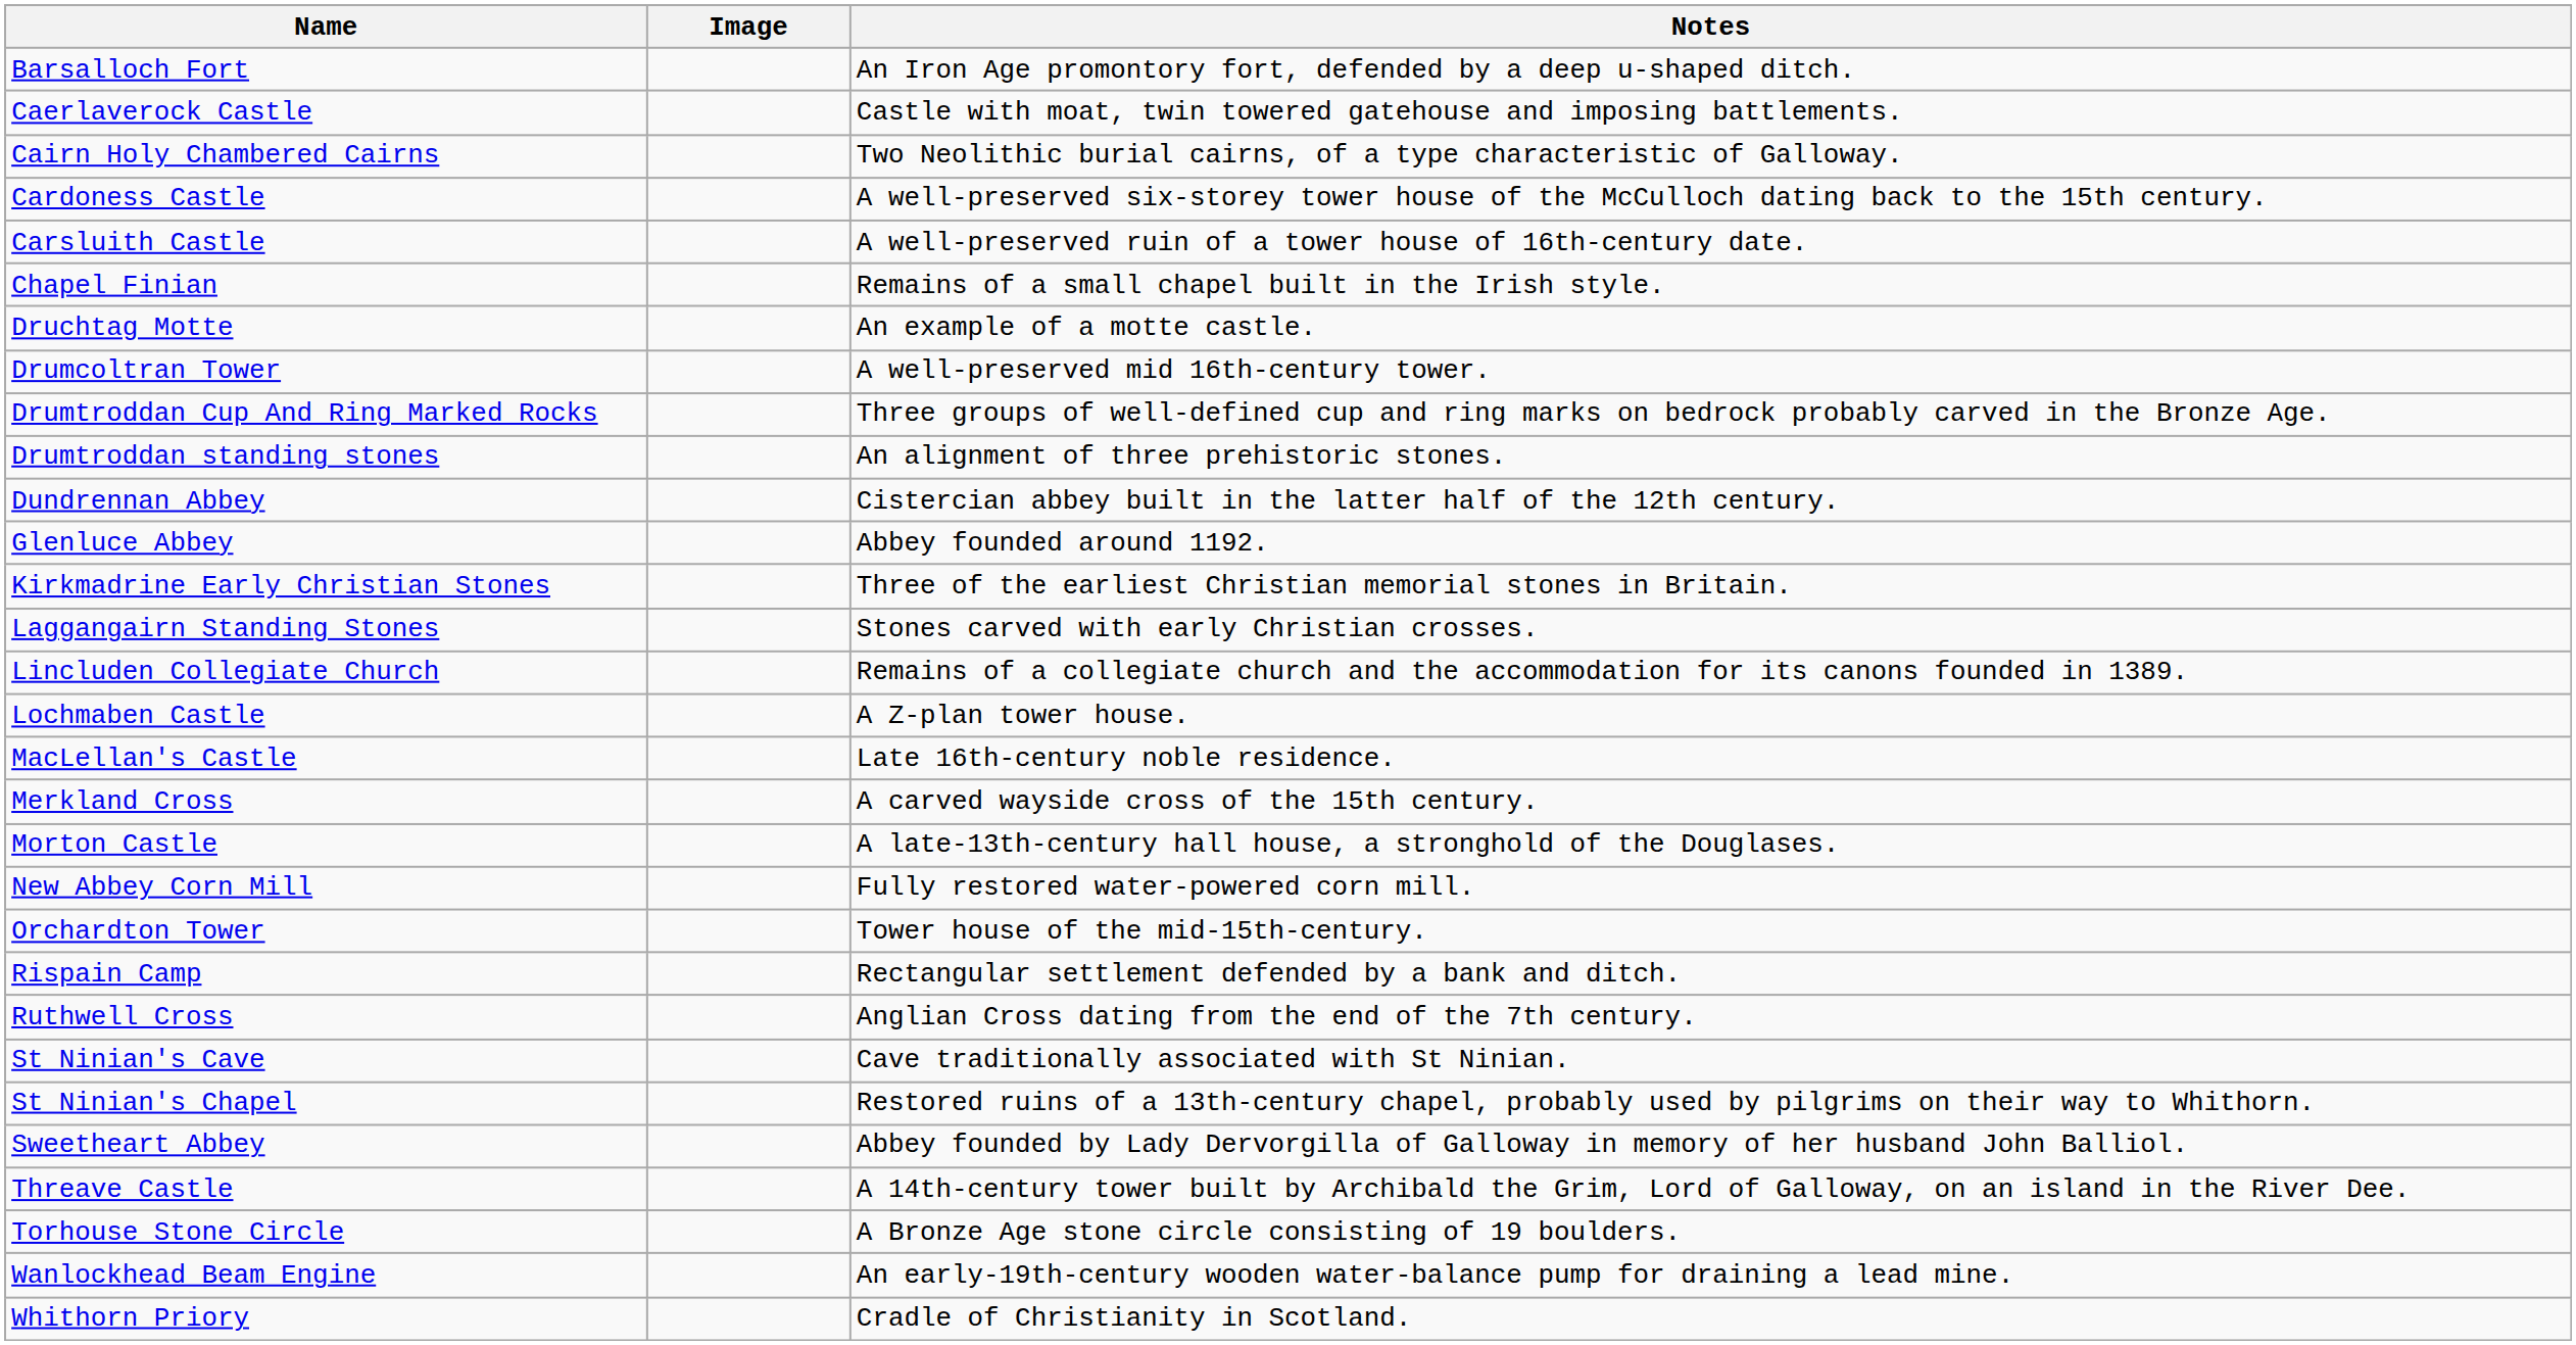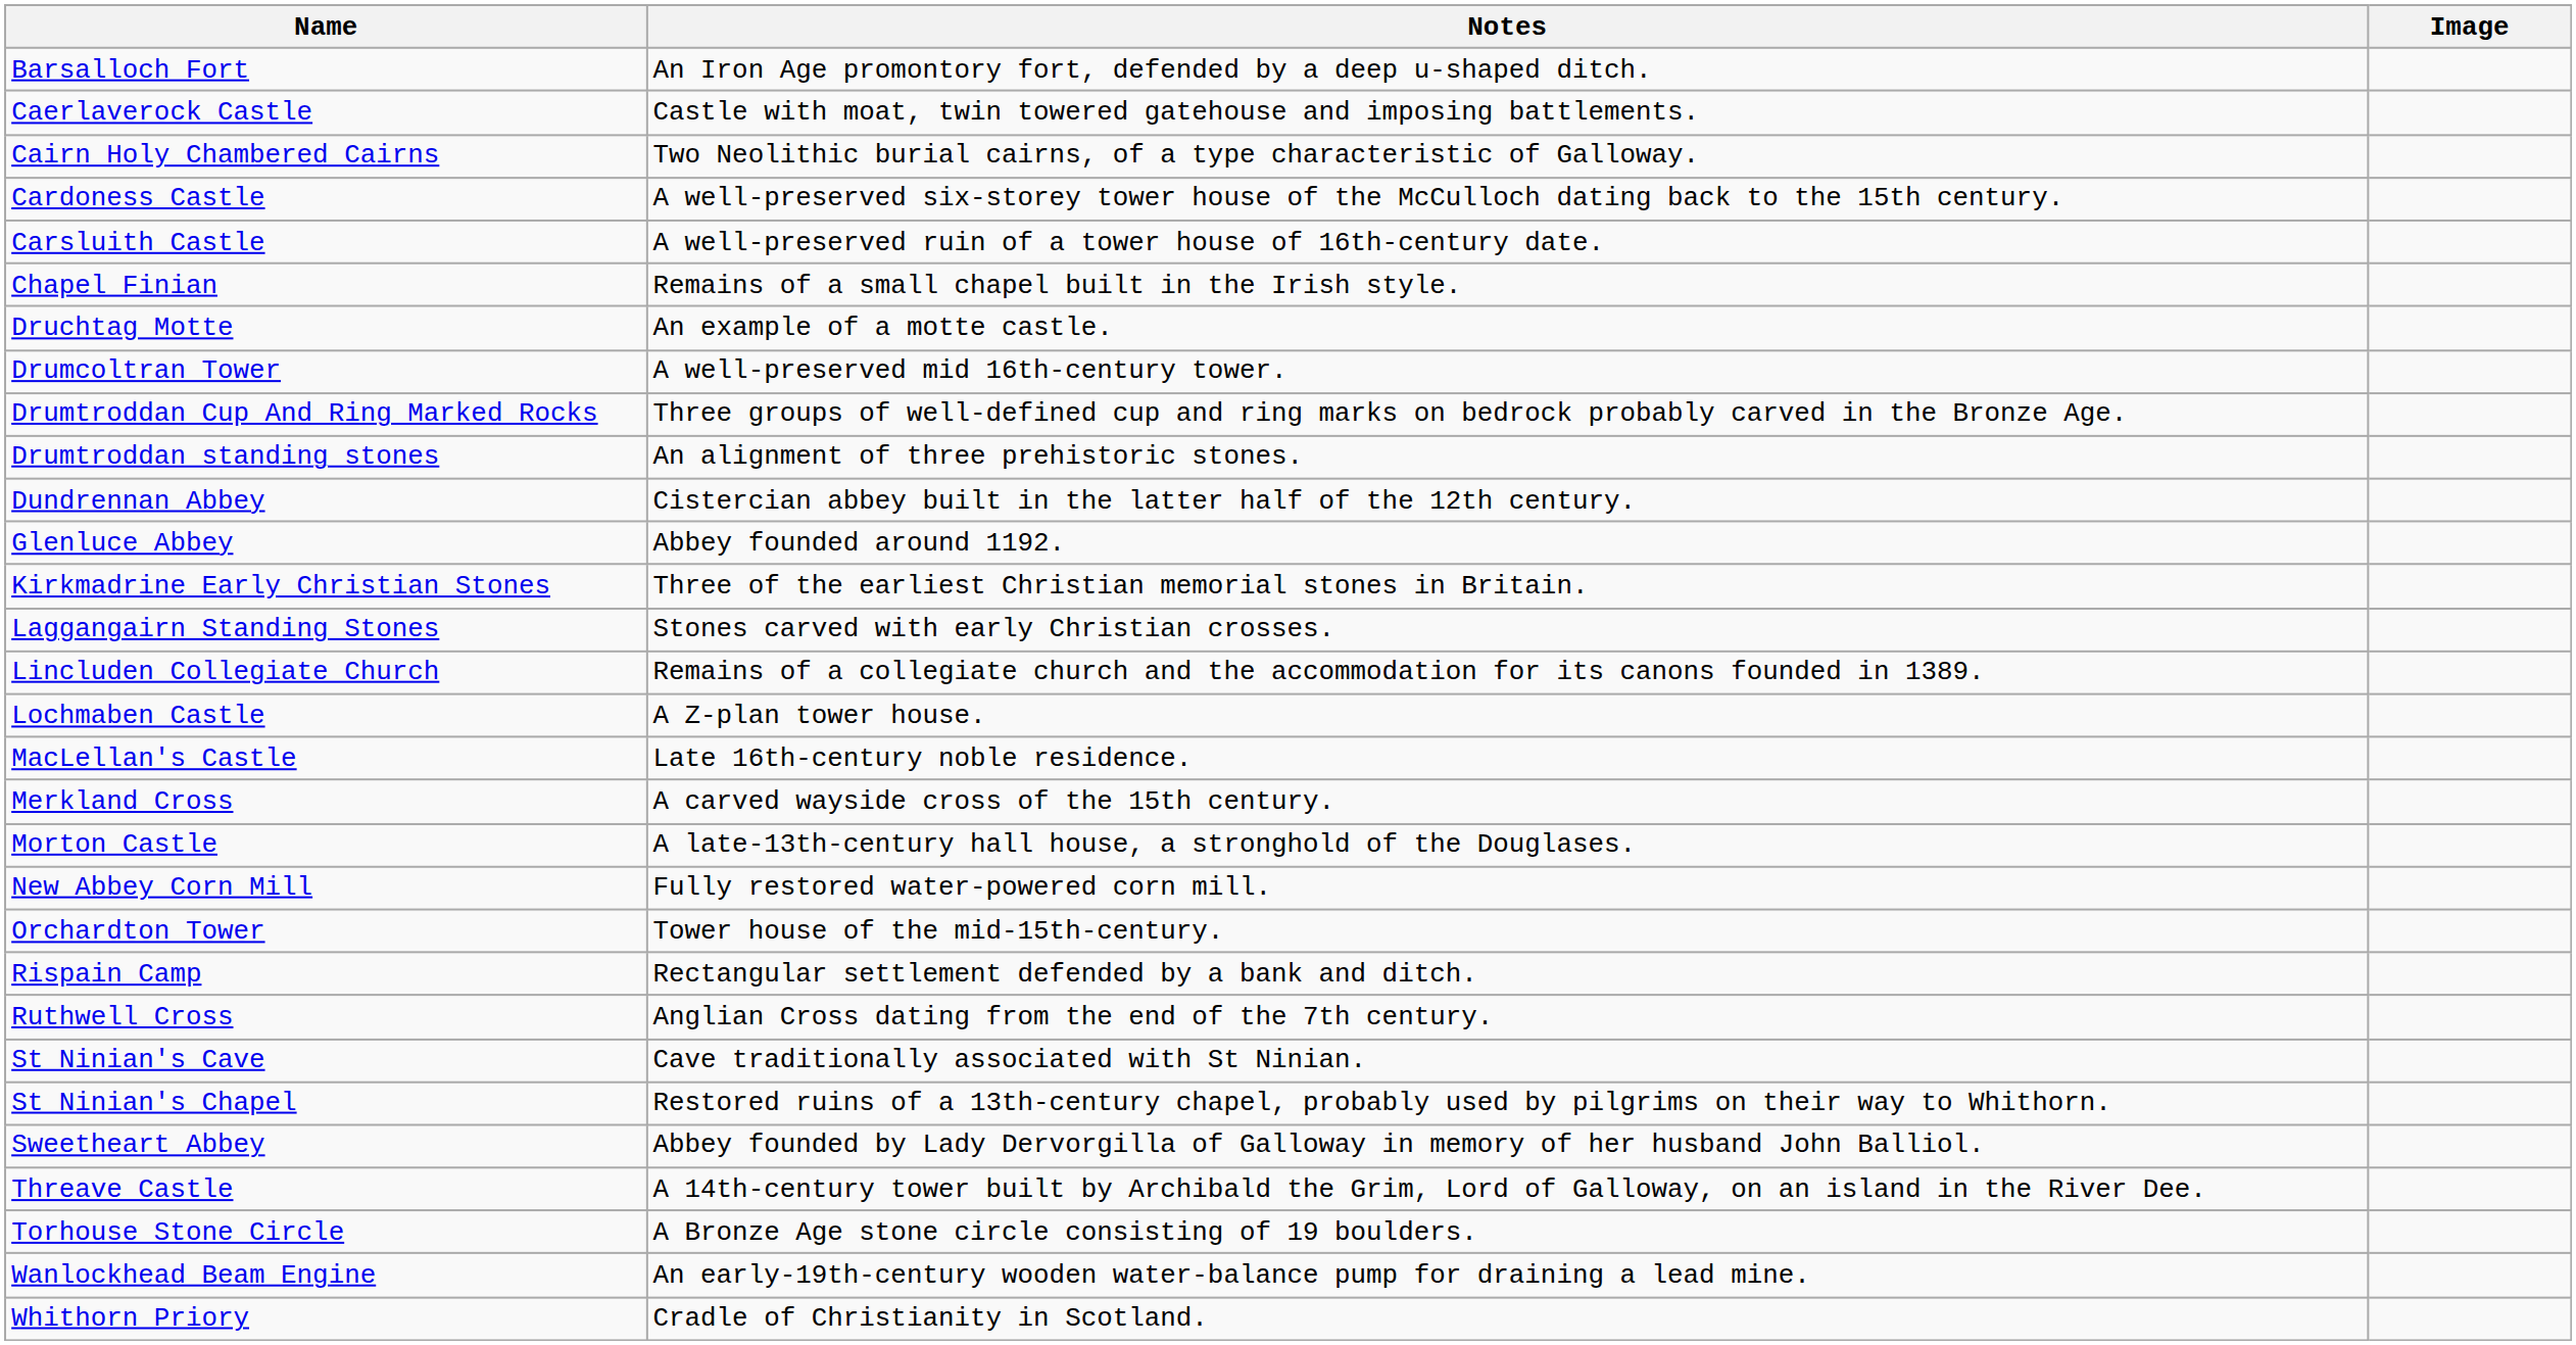columns swapped: Image <-> Notes
